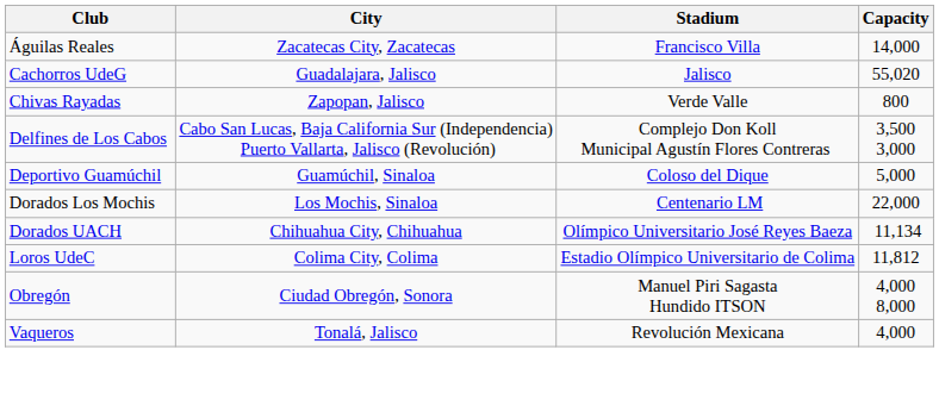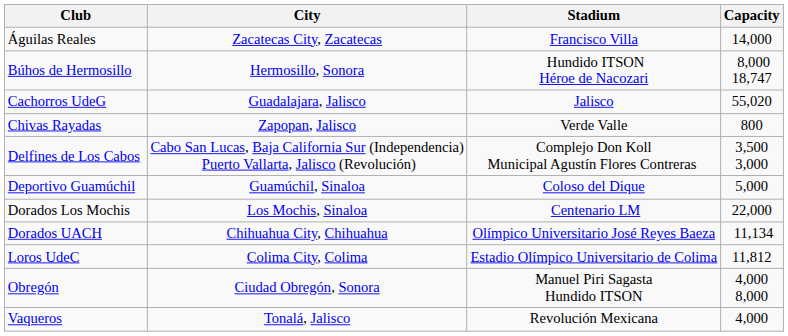+ row: Búhos de Hermosillo | Hermosillo, Sonora | Hundido ITSON Héroe de Nacozari | 8,000 18,747
